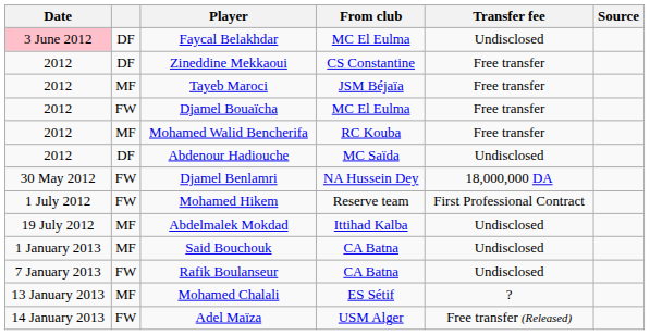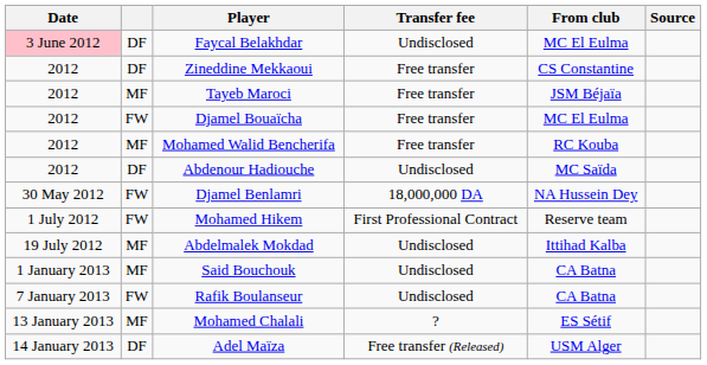columns swapped: From club <-> Transfer fee
Adel Maïza | column 2: FW -> DF
